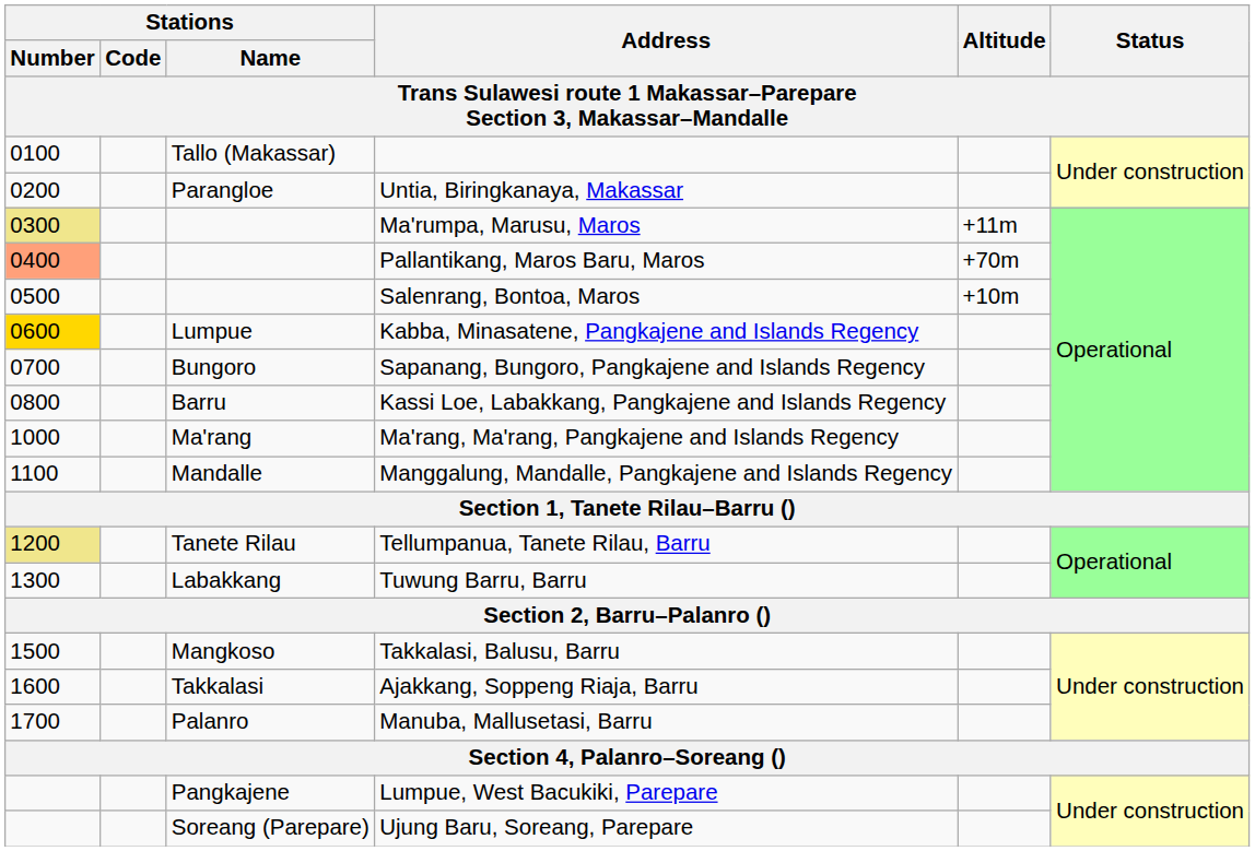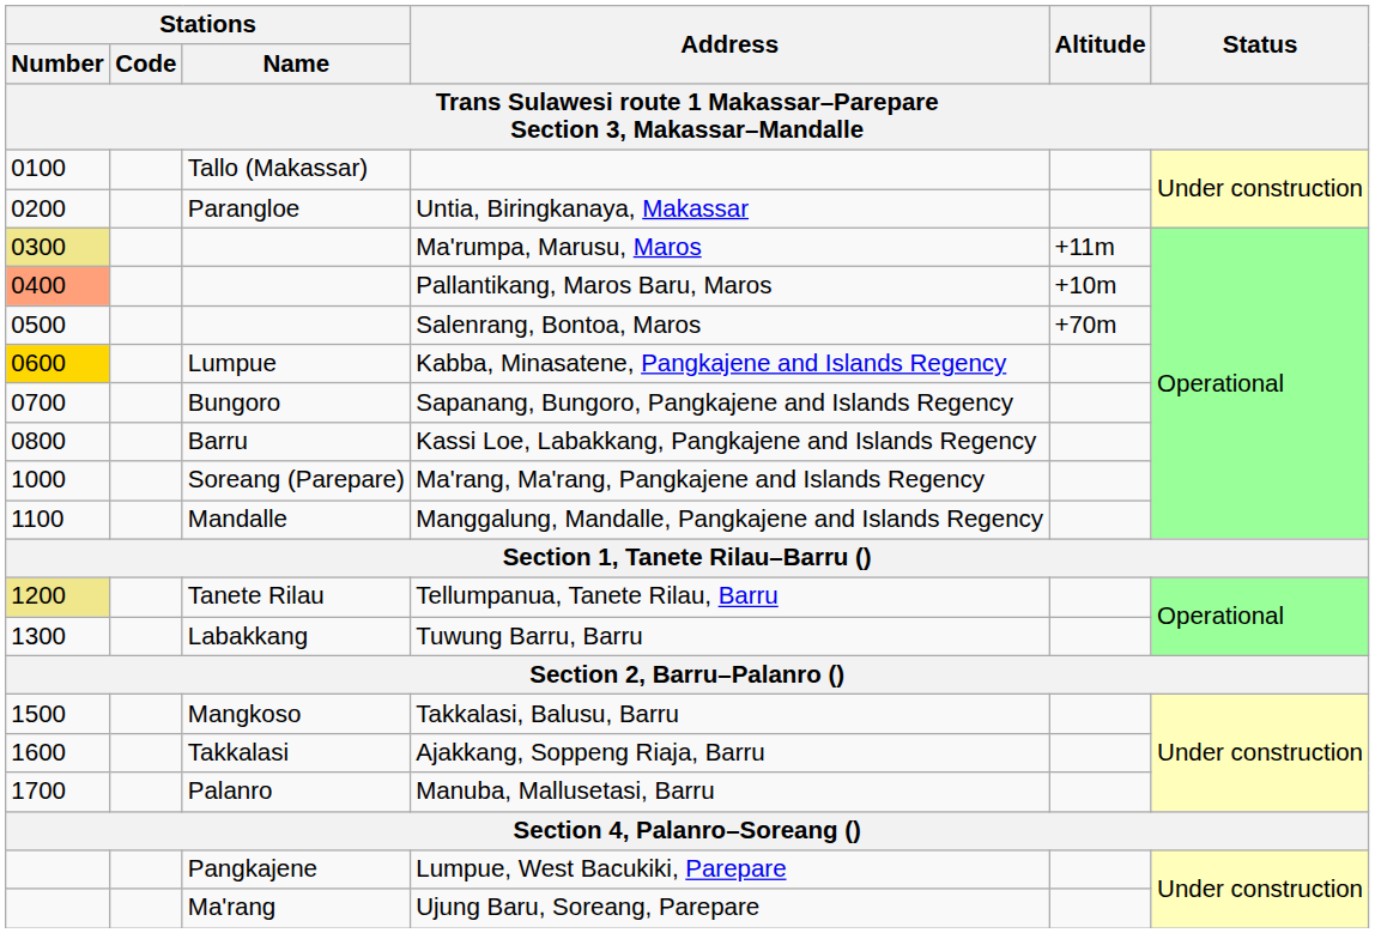Pallantikang, Maros Baru, Maros | Altitude: +70m -> +10m
Salenrang, Bontoa, Maros | Altitude: +10m -> +70m
Ma'rang, Ma'rang, Pangkajene and Islands Regency | Stations / Name: Ma'rang -> Soreang (Parepare)
Ujung Baru, Soreang, Parepare | Stations / Name: Soreang (Parepare) -> Ma'rang
